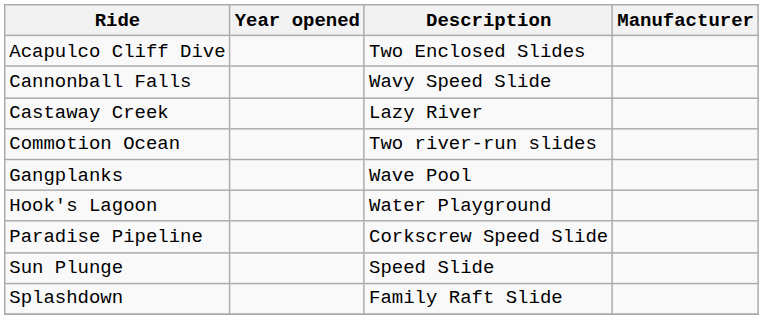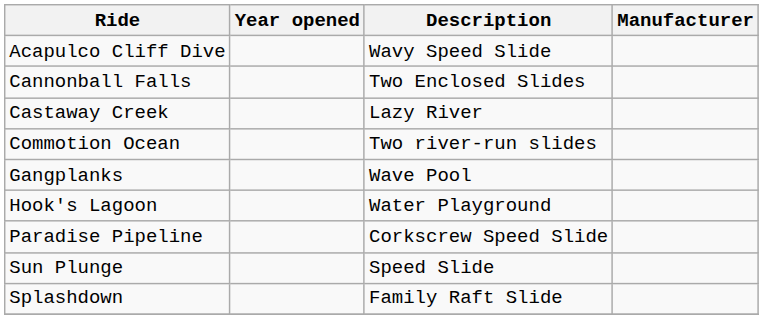Acapulco Cliff Dive | Description: Two Enclosed Slides -> Wavy Speed Slide
Cannonball Falls | Description: Wavy Speed Slide -> Two Enclosed Slides
